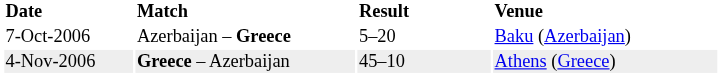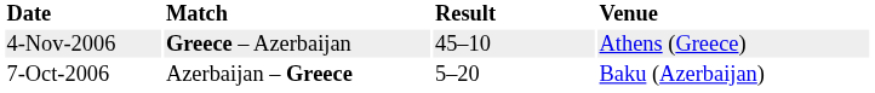rows swapped: 7-Oct-2006 <-> 4-Nov-2006
